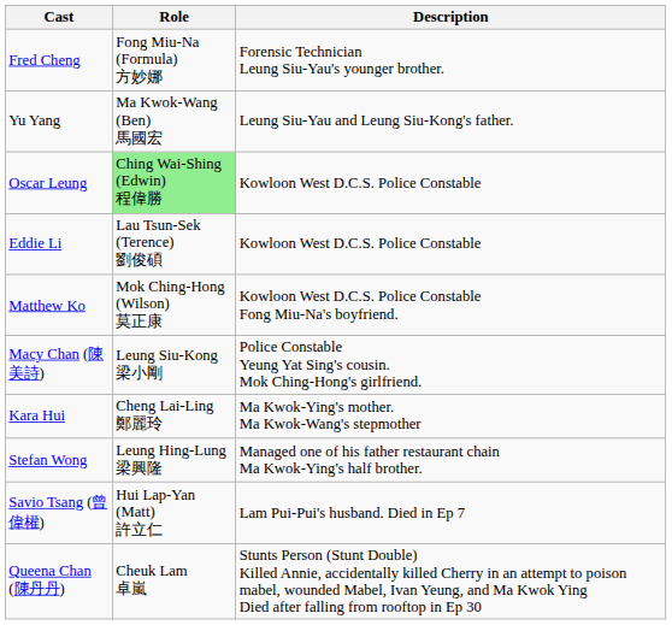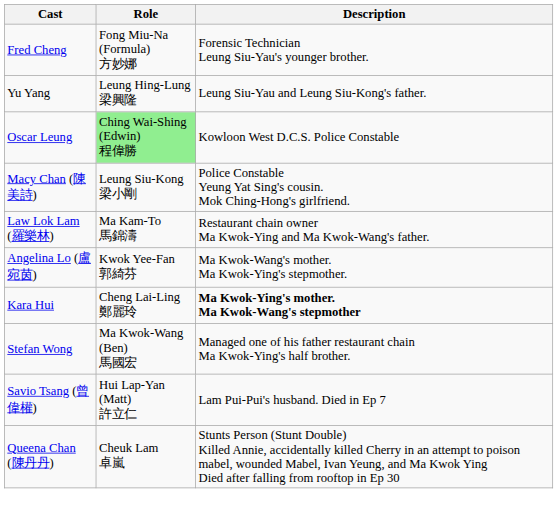Yu Yang | Role: Ma Kwok-Wang (Ben) 馬國宏 -> Leung Hing-Lung 梁興隆
- row: Eddie Li | Lau Tsun-Sek (Terence) 劉俊碩 | Kowloon West D.C.S. Police Constable
- row: Matthew Ko | Mok Ching-Hong (Wilson) 莫正康 | Kowloon West D.C.S. Police Constable Fong Miu-Na's boyfriend.
+ row: Law Lok Lam (羅樂林) | Ma Kam-To 馬錦濤 | Restaurant chain owner Ma Kwok-Ying and Ma Kwok-Wang's father.
+ row: Angelina Lo (盧宛茵) | Kwok Yee-Fan 郭綺芬 | Ma Kwok-Wang's mother. Ma Kwok-Ying's stepmother.
Kara Hui | Description: normal -> bold
Stefan Wong | Role: Leung Hing-Lung 梁興隆 -> Ma Kwok-Wang (Ben) 馬國宏
